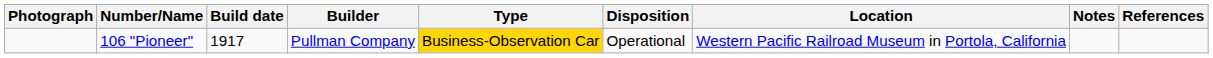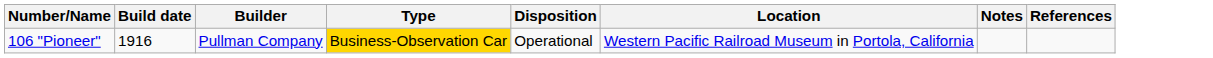- column: Photograph
106 "Pioneer" | Build date: 1917 -> 1916
